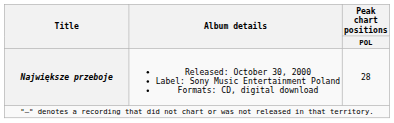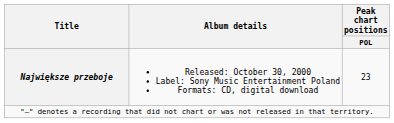Największe przeboje | Peak chart positions / POL: 28 -> 23
